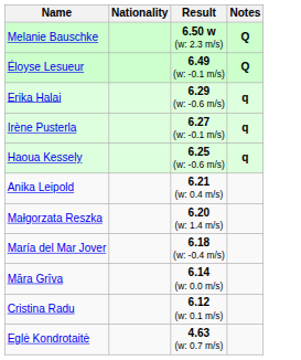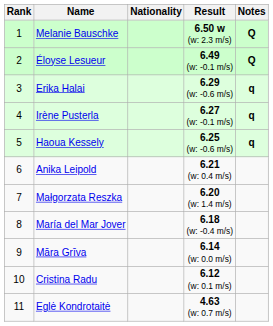+ column: Rank | 1 | 2 | 3 | 4 | 5 | 6 | 7 | 8 | 9 | 10 | 11
